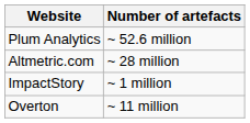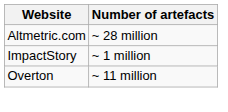- row: Plum Analytics | ~ 52.6 million
